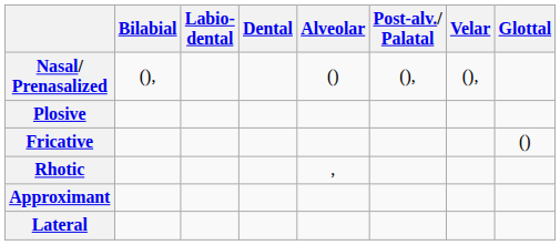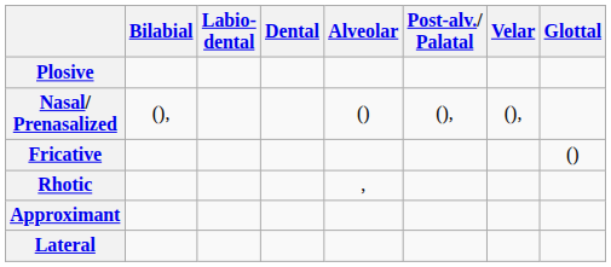rows swapped: Nasal/ Prenasalized <-> Plosive
